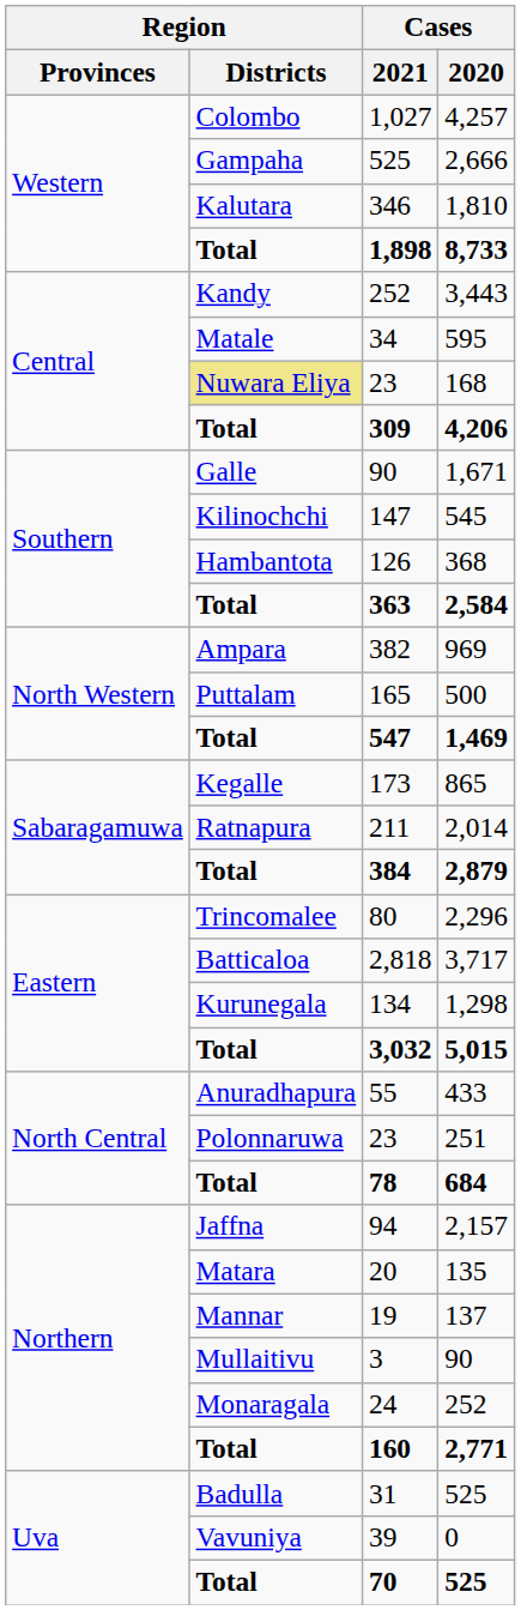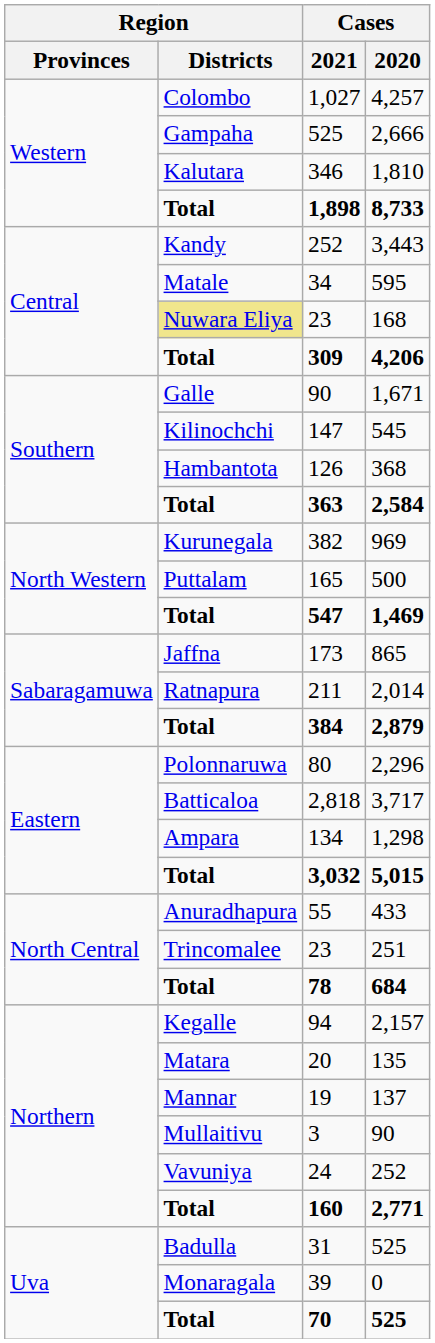382 | Region / Districts: Ampara -> Kurunegala
173 | Region / Districts: Kegalle -> Jaffna
80 | Region / Districts: Trincomalee -> Polonnaruwa
134 | Region / Districts: Kurunegala -> Ampara
23 / 251 | Region / Districts: Polonnaruwa -> Trincomalee
94 | Region / Districts: Jaffna -> Kegalle
24 | Region / Districts: Monaragala -> Vavuniya
39 | Region / Districts: Vavuniya -> Monaragala
